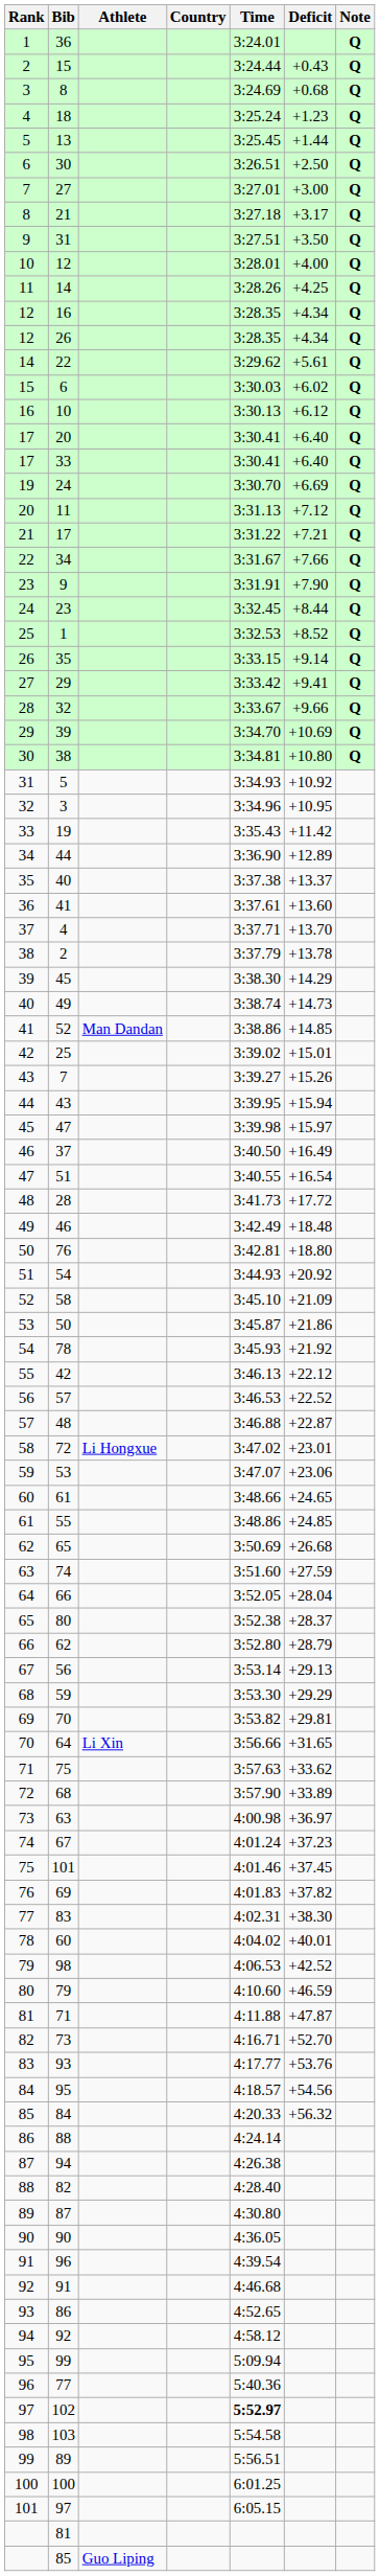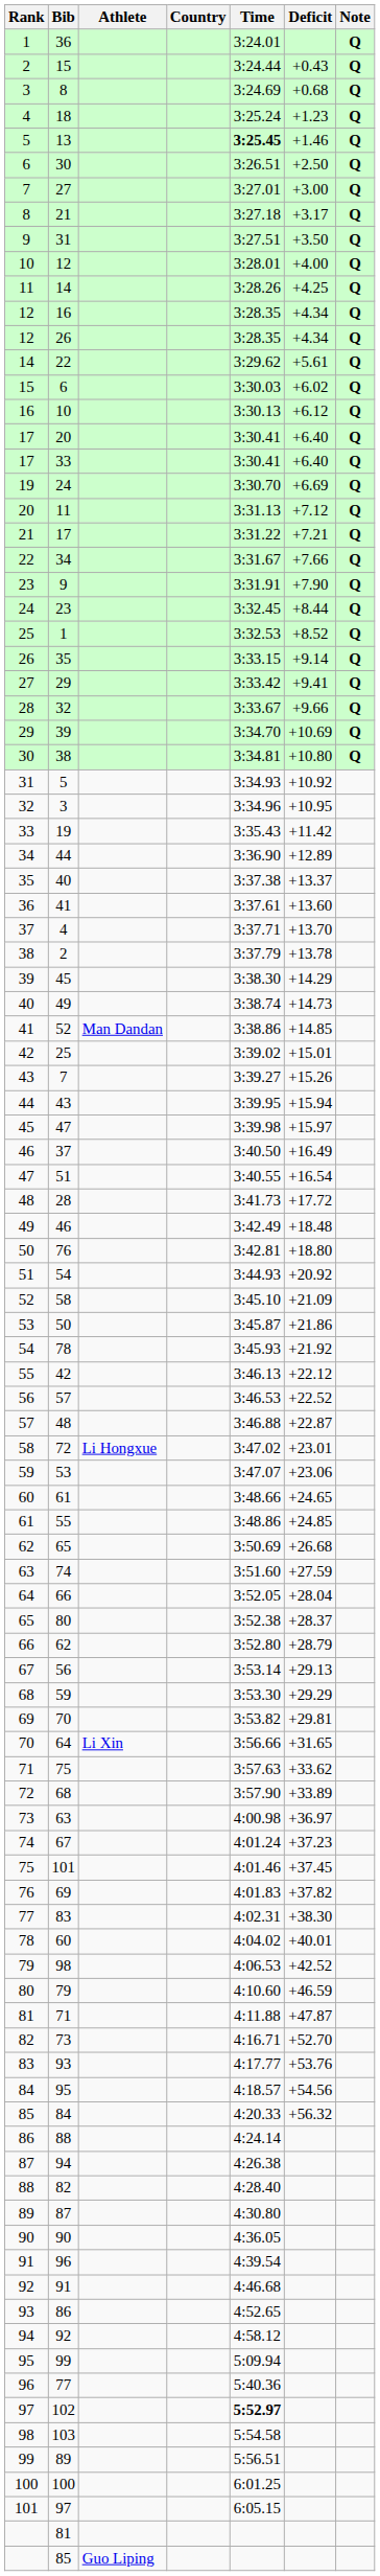13 | Time: normal -> bold
13 | Deficit: +1.44 -> +1.46
